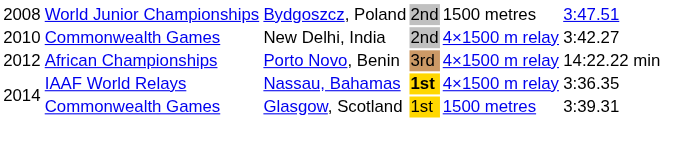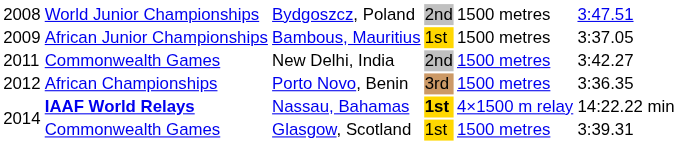+ row: 2009 | African Junior Championships | Bambous, Mauritius | 1st | 1500 metres | 3:37.05
New Delhi, India | column 1: 2010 -> 2011
New Delhi, India | column 5: 4×1500 m relay -> 1500 metres
Porto Novo, Benin | column 5: 4×1500 m relay -> 1500 metres
Porto Novo, Benin | column 6: 14:22.22 min -> 3:36.35
Nassau, Bahamas | column 2: normal -> bold
Nassau, Bahamas | column 6: 3:36.35 -> 14:22.22 min
